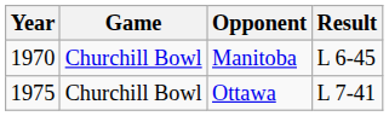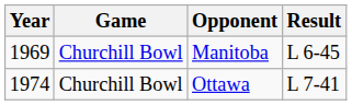Manitoba | Year: 1970 -> 1969
Ottawa | Year: 1975 -> 1974
